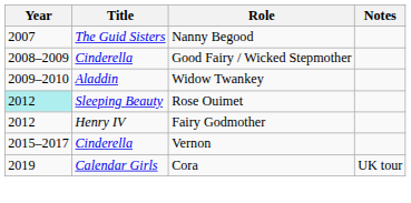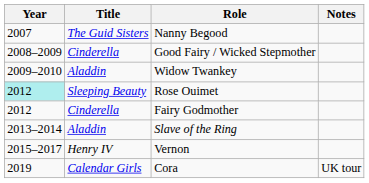Fairy Godmother | Title: Henry IV -> Cinderella
+ row: 2013–2014 | Aladdin | Slave of the Ring
Vernon | Title: Cinderella -> Henry IV
